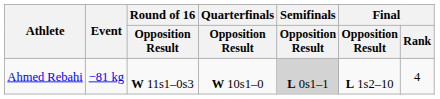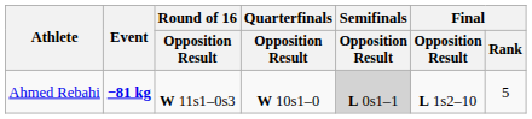Ahmed Rebahi | Event: normal -> bold
Ahmed Rebahi | Final / Rank: 4 -> 5
